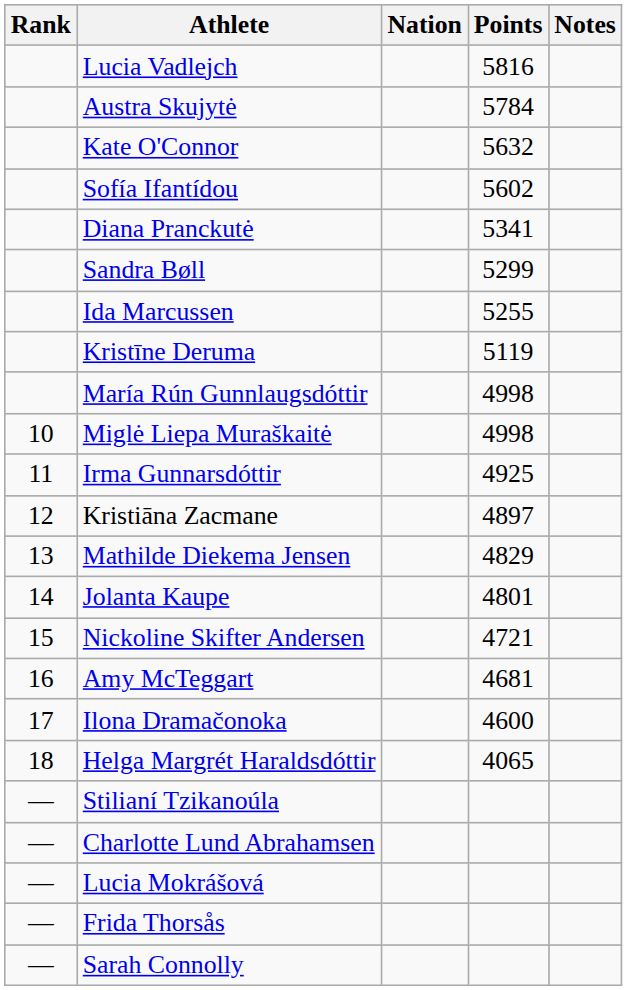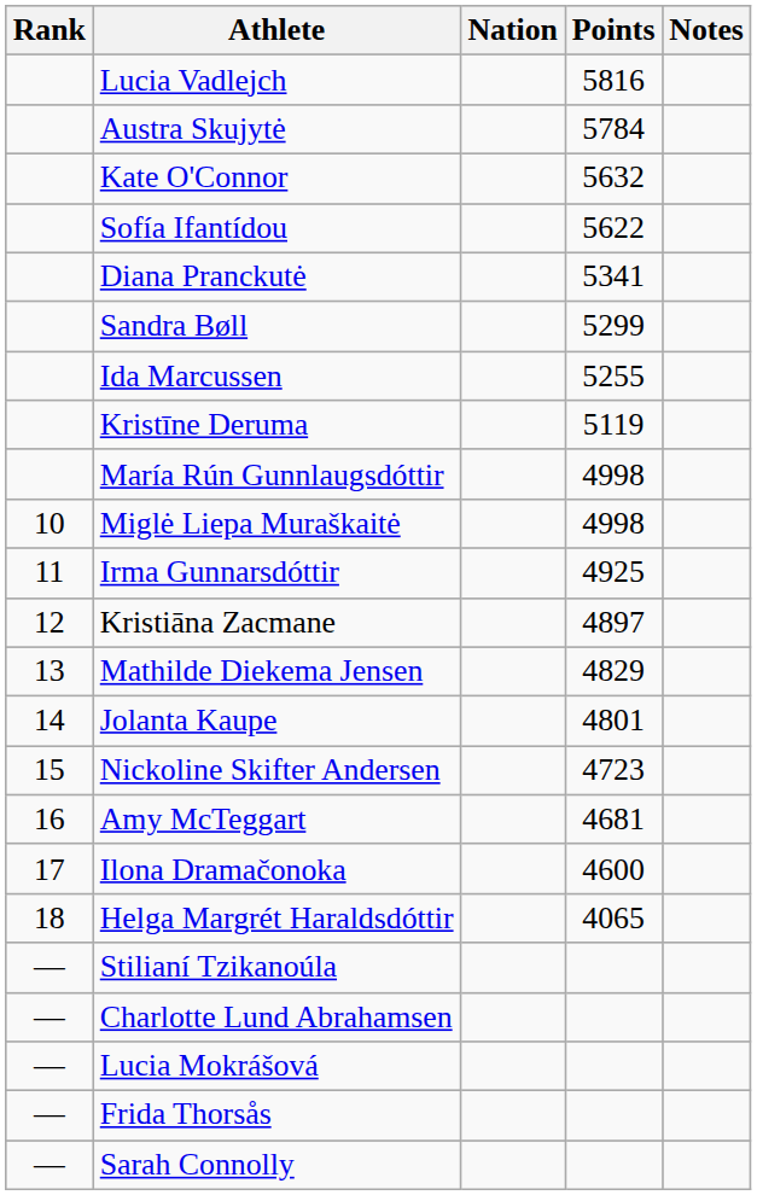Sofía Ifantídou | Points: 5602 -> 5622
Nickoline Skifter Andersen | Points: 4721 -> 4723
